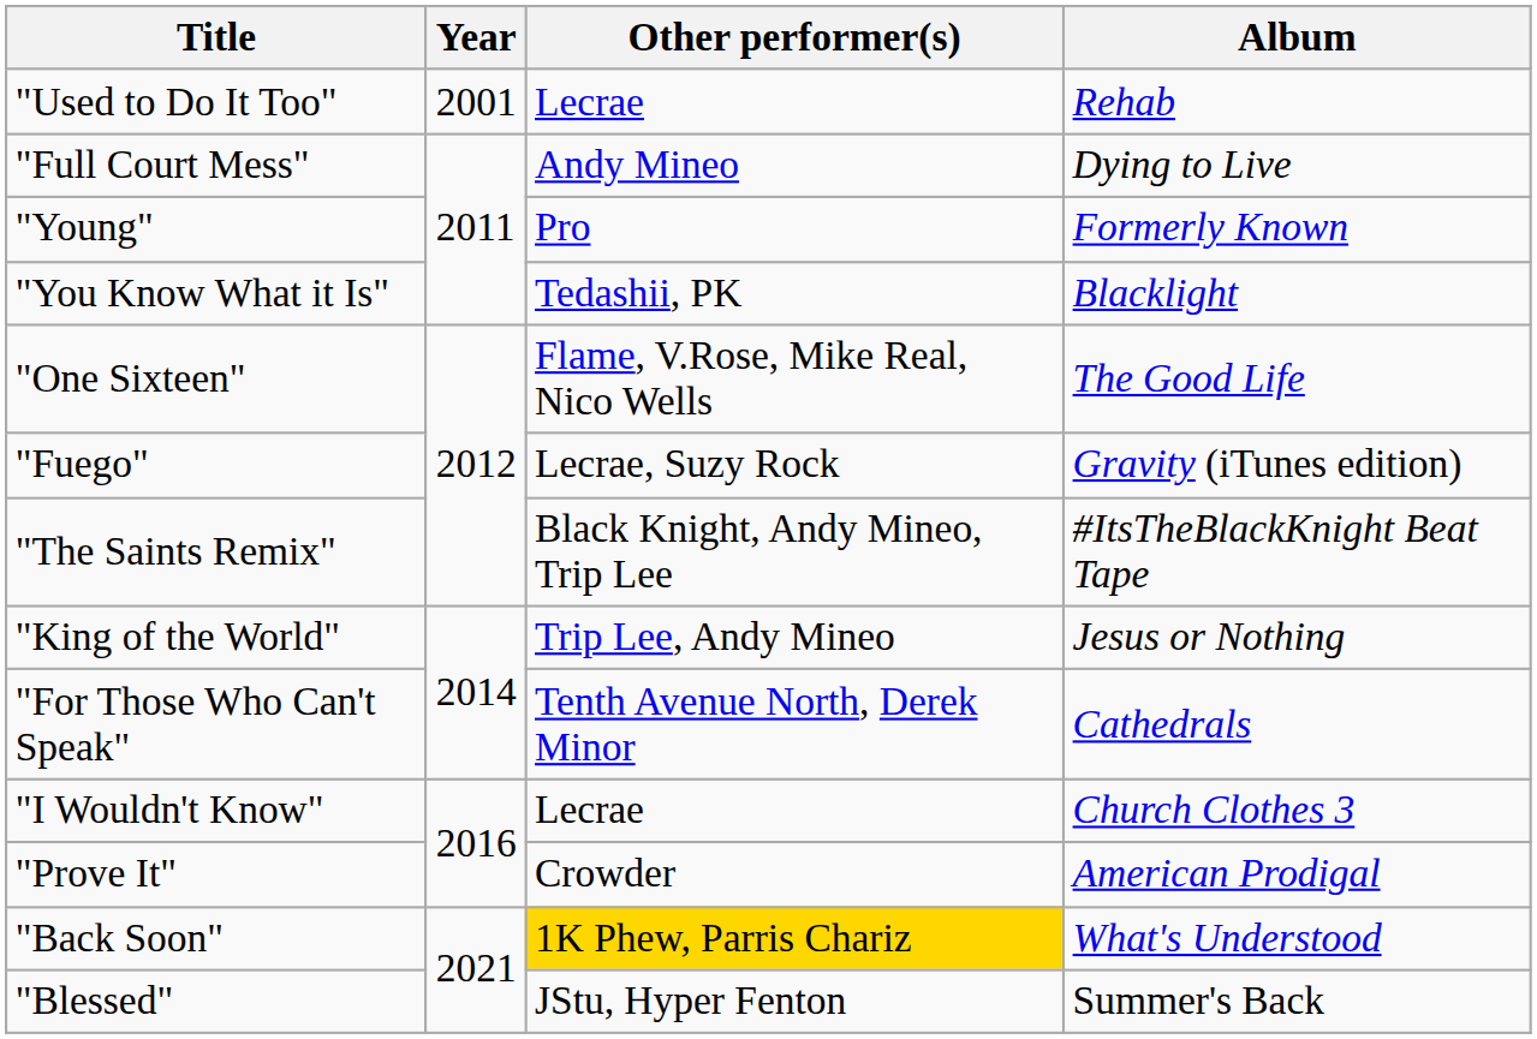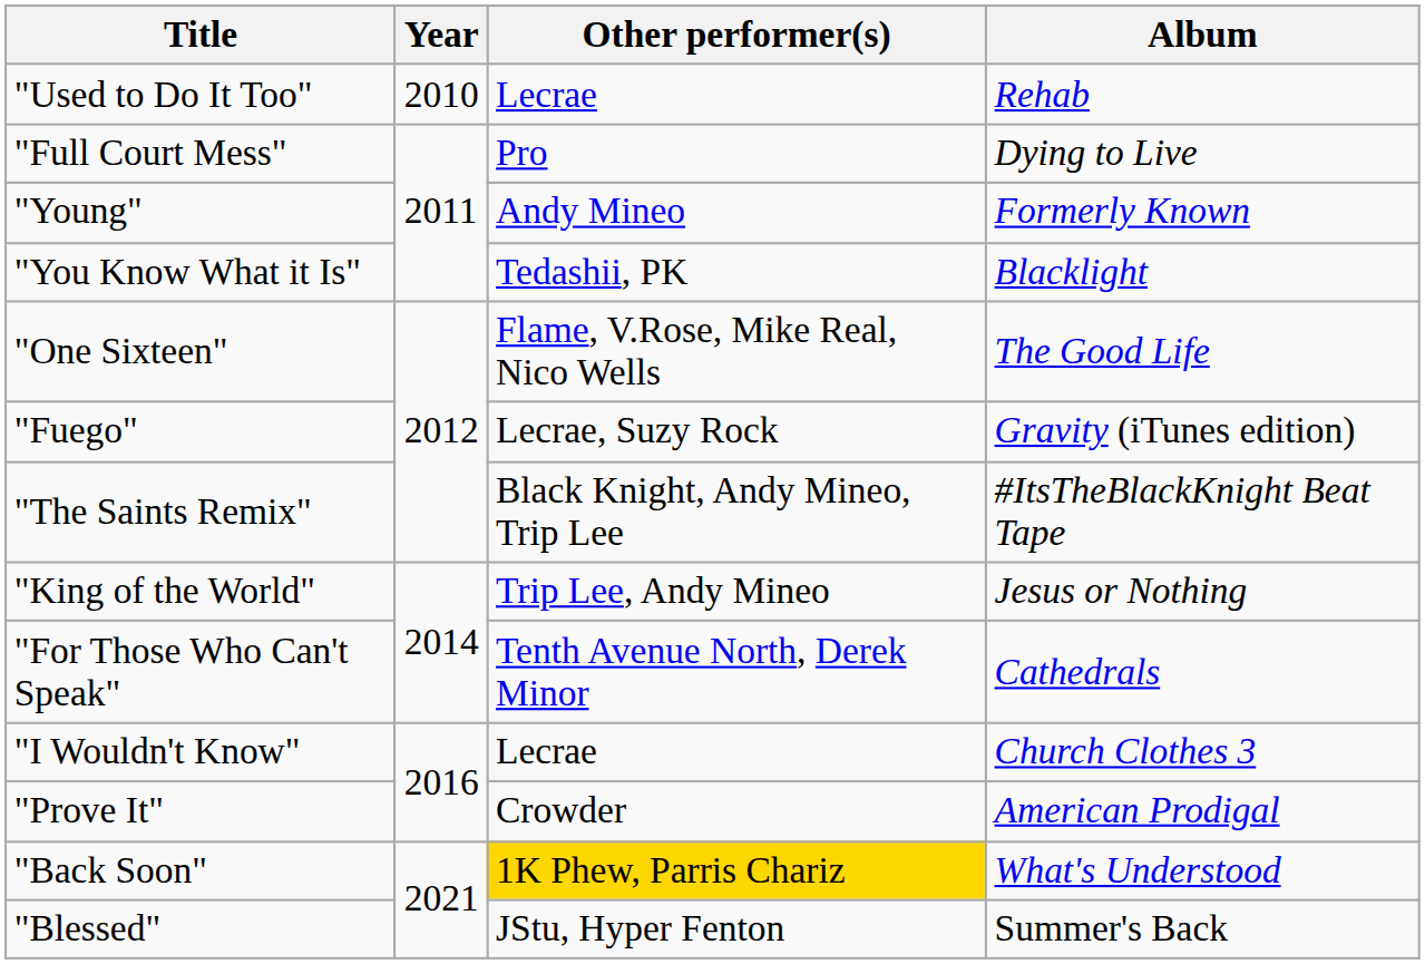"Used to Do It Too" | Year: 2001 -> 2010
"Full Court Mess" | Other performer(s): Andy Mineo -> Pro
"Young" | Other performer(s): Pro -> Andy Mineo
